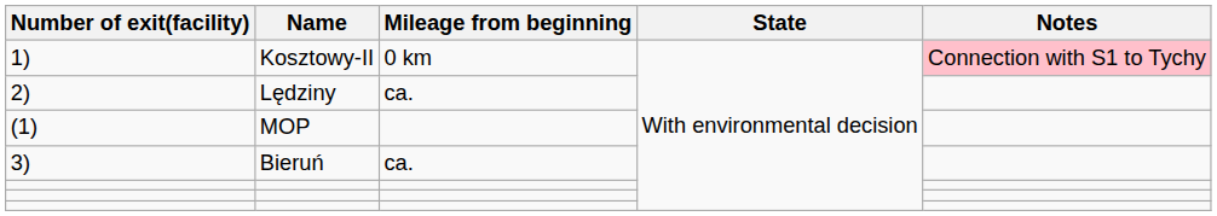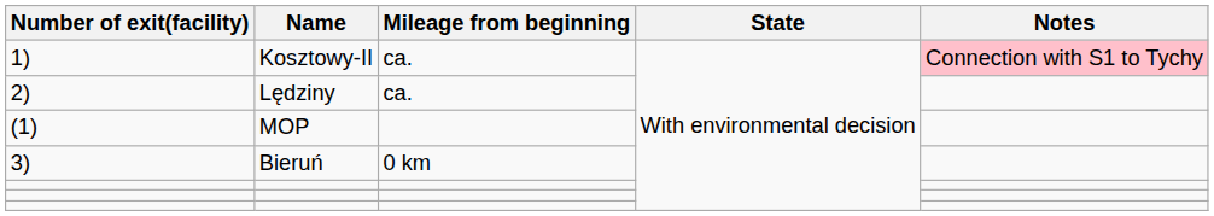1) | Mileage from beginning: 0 km -> ca.
3) | Mileage from beginning: ca. -> 0 km
